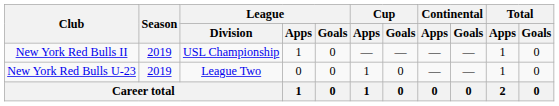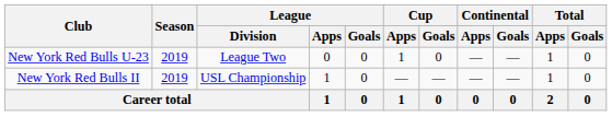rows swapped: New York Red Bulls U-23 <-> New York Red Bulls II
